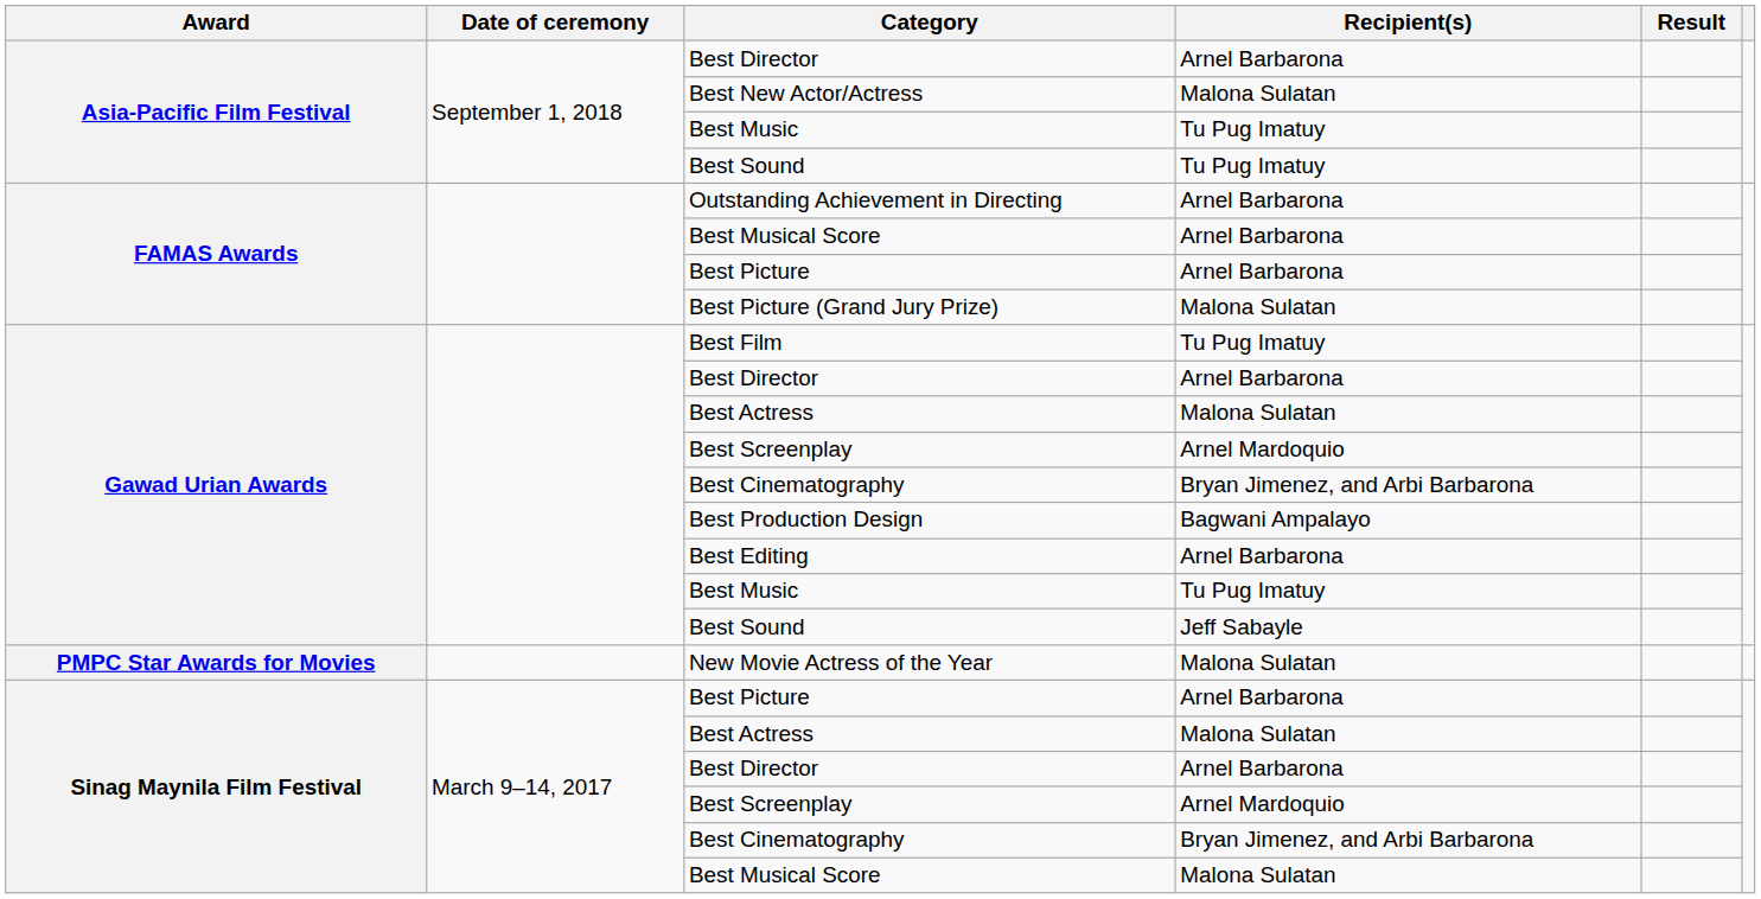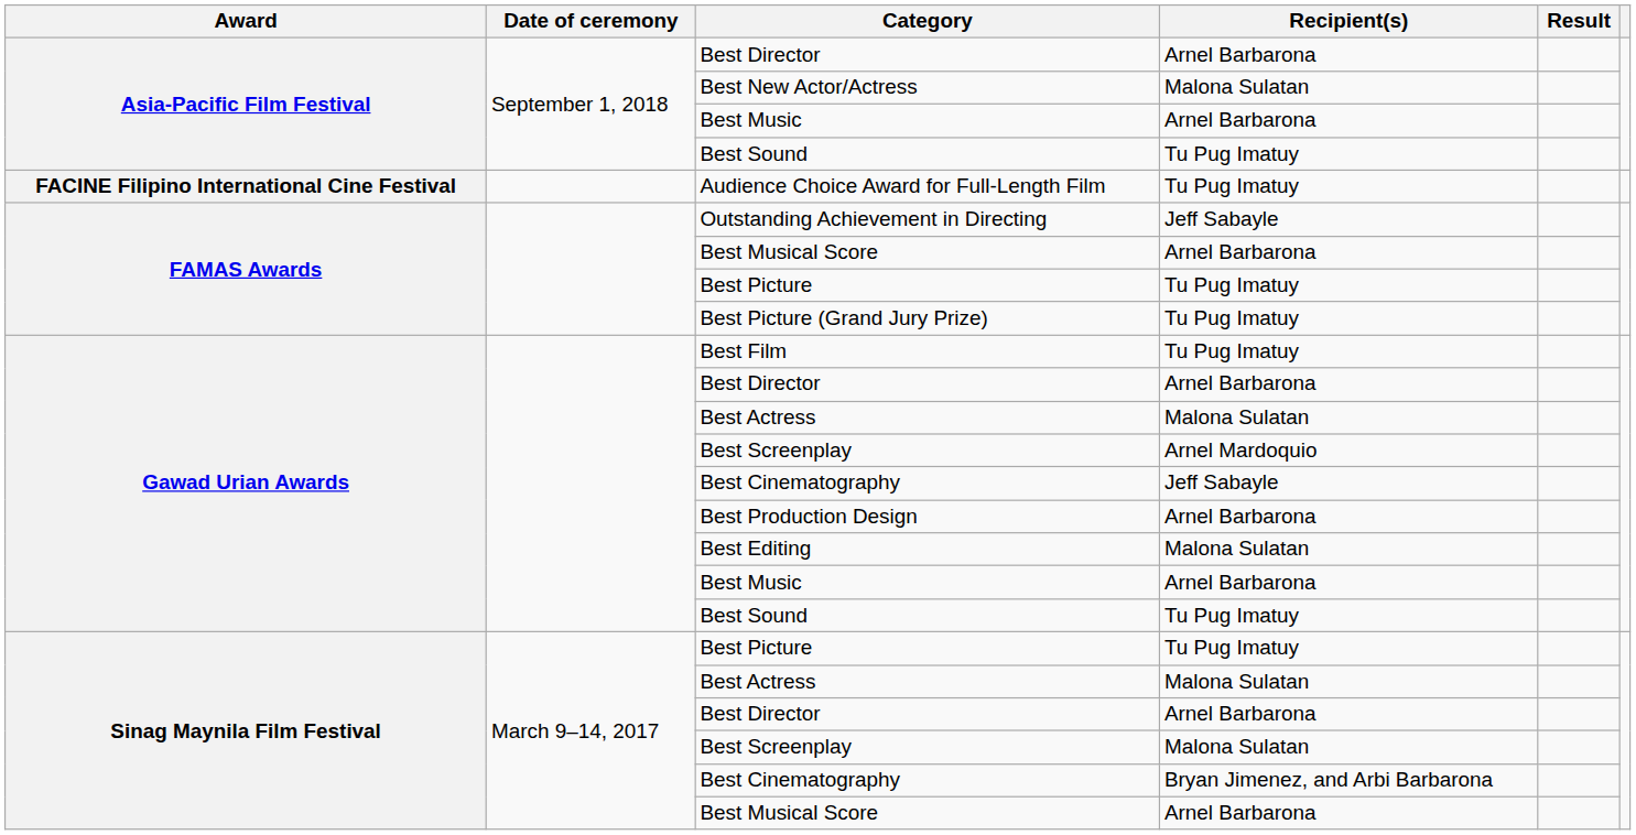Asia-Pacific Film Festival / Best Music | Recipient(s): Tu Pug Imatuy -> Arnel Barbarona
+ row: FACINE Filipino International Cine Festival | Audience Choice Award for Full-Length Film | Tu Pug Imatuy
Outstanding Achievement in Directing | Recipient(s): Arnel Barbarona -> Jeff Sabayle
FAMAS Awards / Best Picture | Recipient(s): Arnel Barbarona -> Tu Pug Imatuy
Best Picture (Grand Jury Prize) | Recipient(s): Malona Sulatan -> Tu Pug Imatuy
Gawad Urian Awards / Best Cinematography | Recipient(s): Bryan Jimenez, and Arbi Barbarona -> Jeff Sabayle
Best Production Design | Recipient(s): Bagwani Ampalayo -> Arnel Barbarona
Best Editing | Recipient(s): Arnel Barbarona -> Malona Sulatan
Gawad Urian Awards / Best Music | Recipient(s): Tu Pug Imatuy -> Arnel Barbarona
Gawad Urian Awards / Best Sound | Recipient(s): Jeff Sabayle -> Tu Pug Imatuy
- row: PMPC Star Awards for Movies | New Movie Actress of the Year | Malona Sulatan
Sinag Maynila Film Festival / Best Picture | Recipient(s): Arnel Barbarona -> Tu Pug Imatuy
Sinag Maynila Film Festival / Best Screenplay | Recipient(s): Arnel Mardoquio -> Malona Sulatan
Sinag Maynila Film Festival / Best Musical Score | Recipient(s): Malona Sulatan -> Arnel Barbarona
